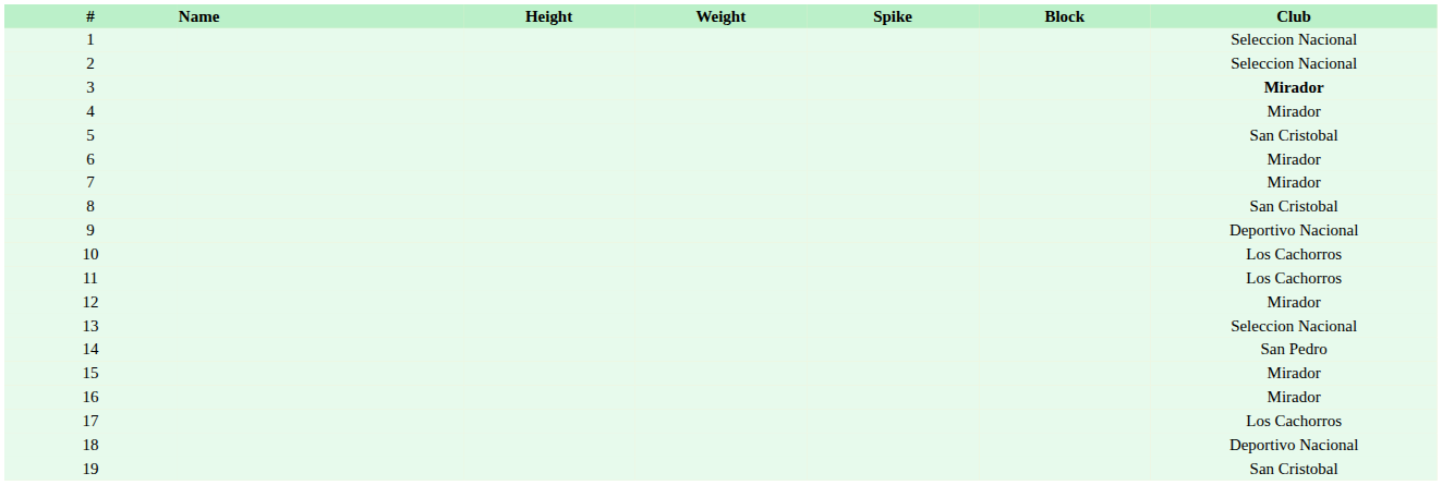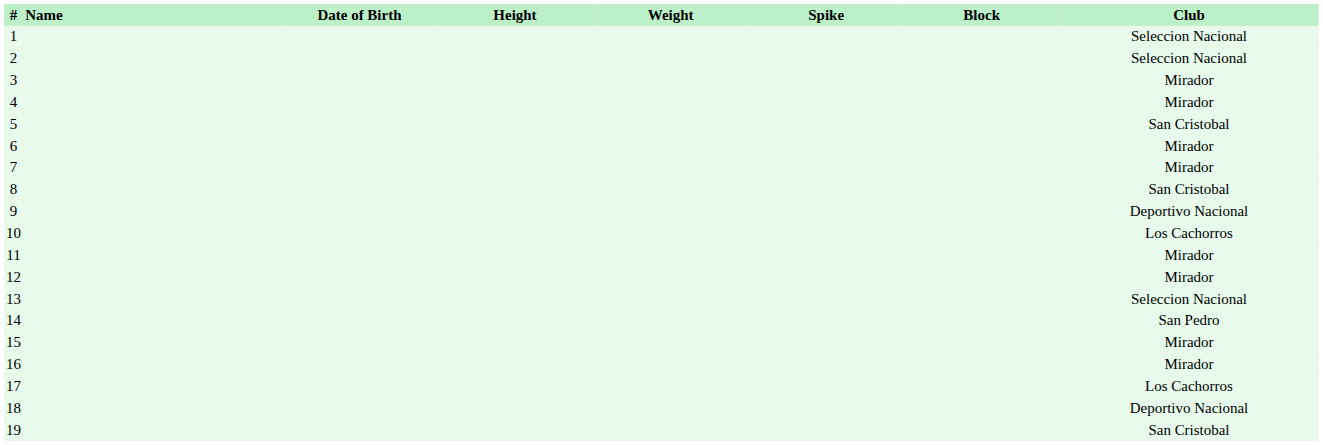+ column: Date of Birth
3 | Club: bold -> normal
11 | Club: Los Cachorros -> Mirador
